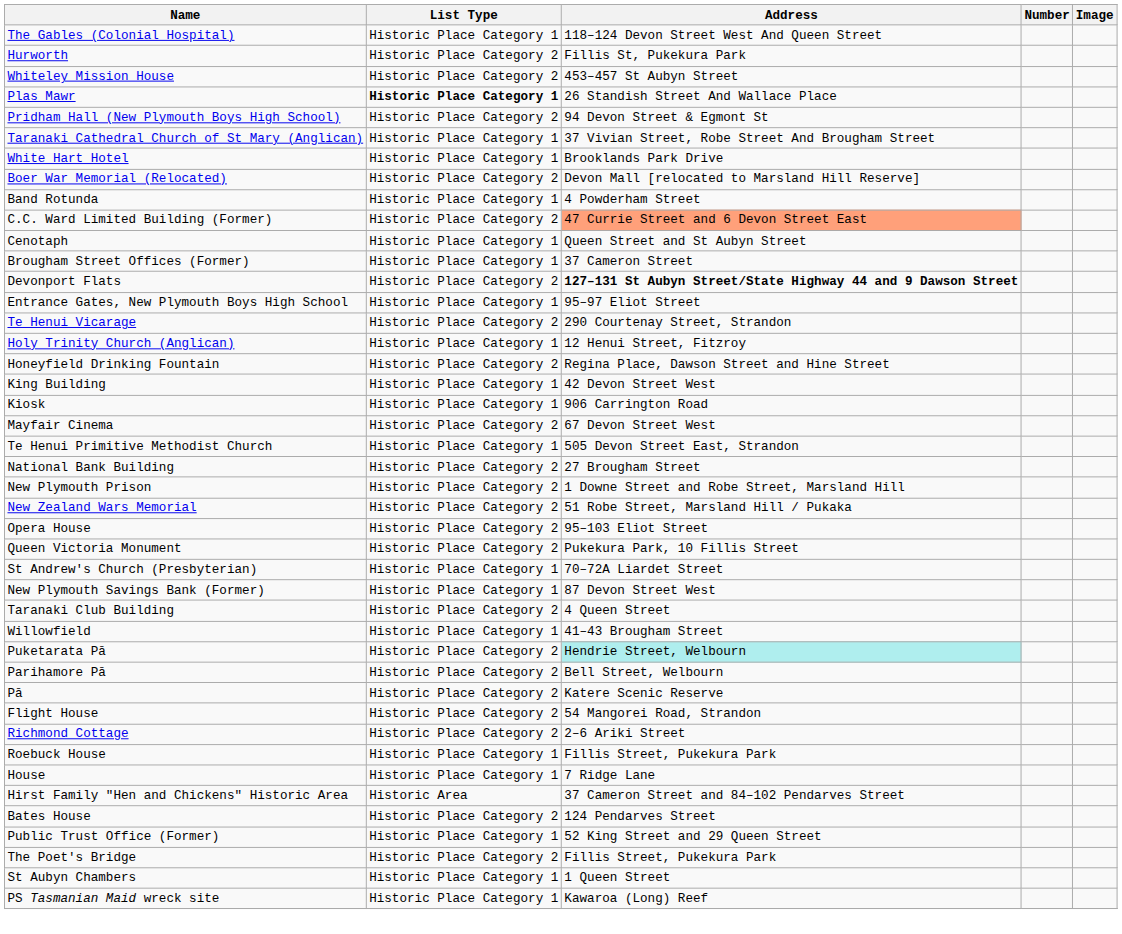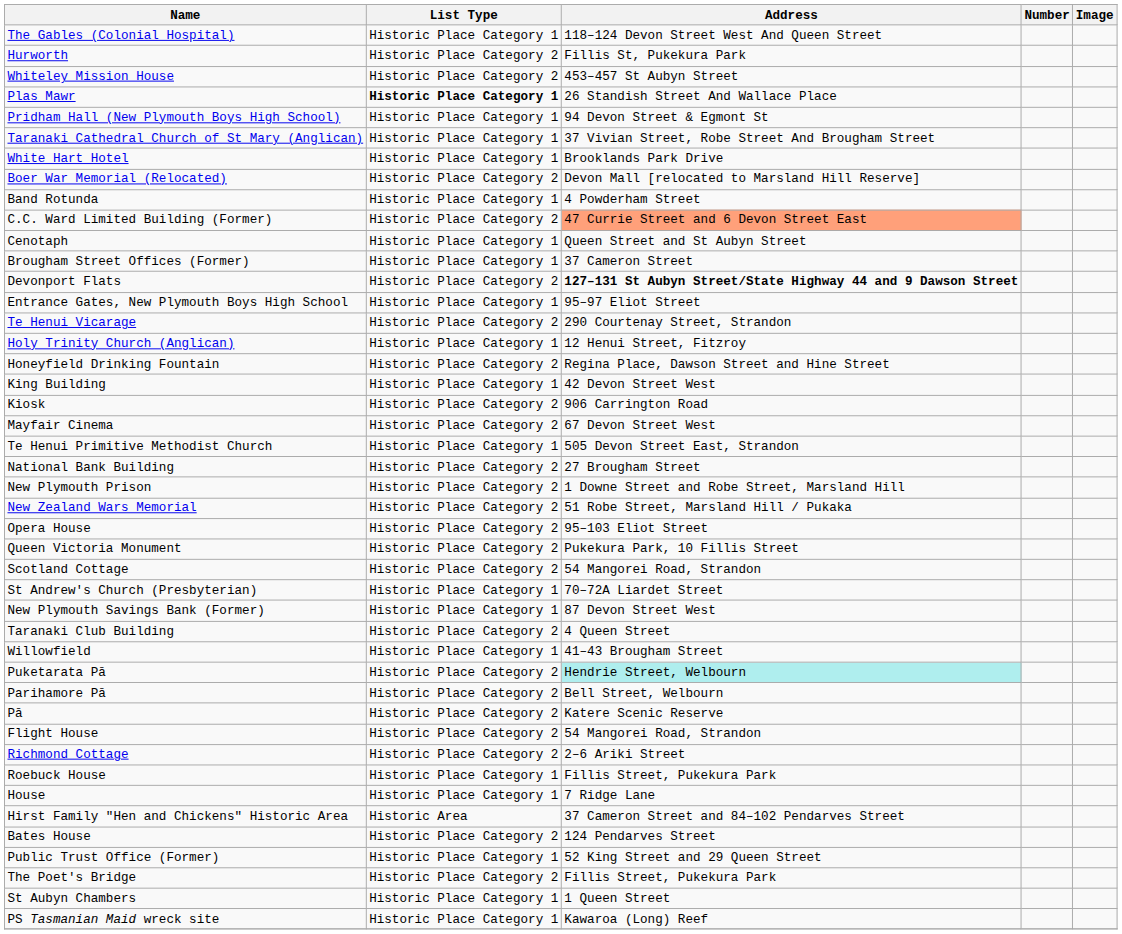Pridham Hall (New Plymouth Boys High School) | List Type: Historic Place Category 2 -> Historic Place Category 1
Kiosk | List Type: Historic Place Category 1 -> Historic Place Category 2
+ row: Scotland Cottage | Historic Place Category 2 | 54 Mangorei Road, Strandon
